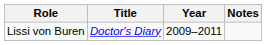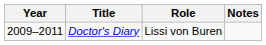columns swapped: Year <-> Role
